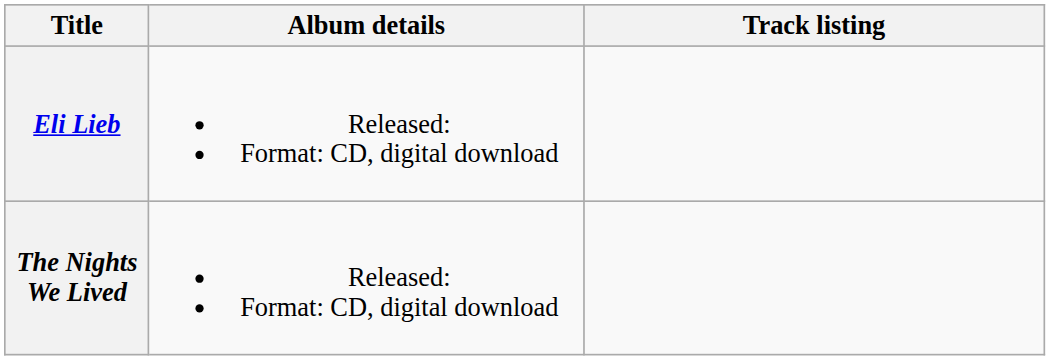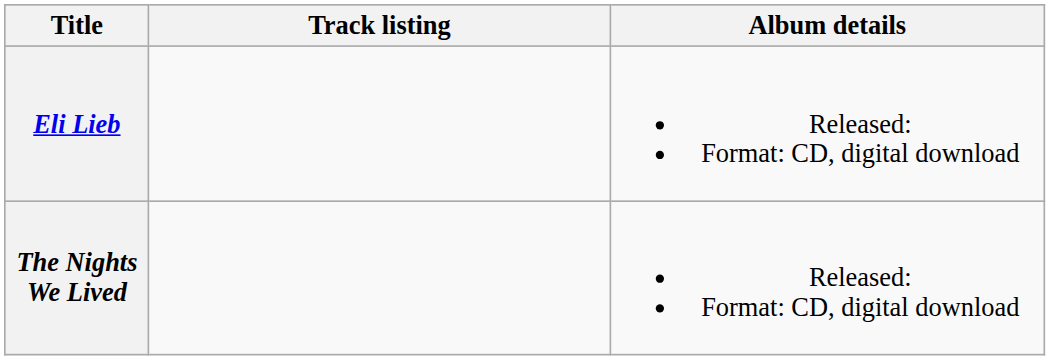columns swapped: Album details <-> Track listing
